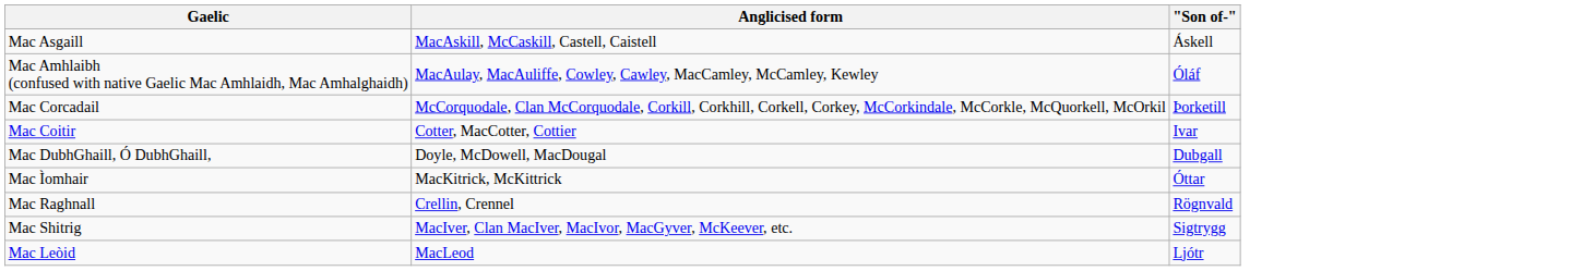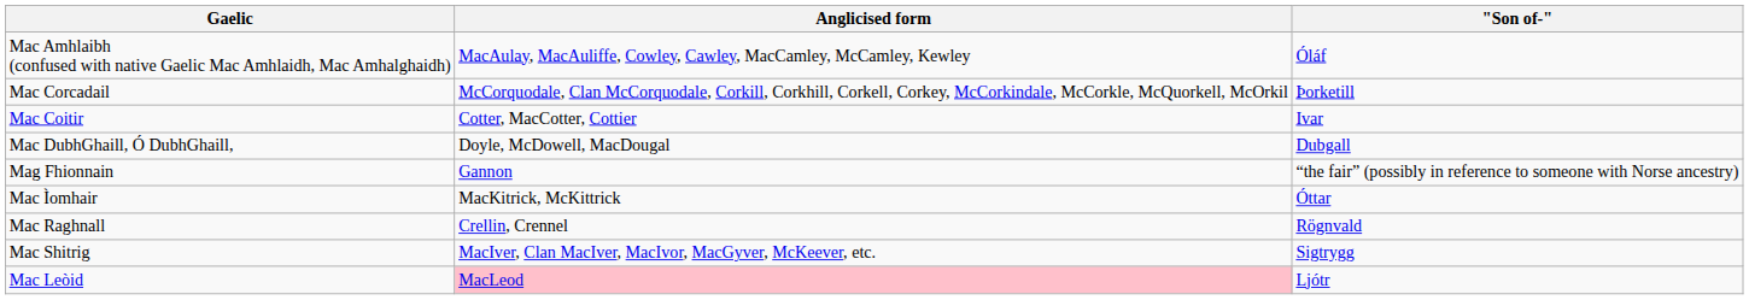- row: Mac Asgaill | MacAskill, McCaskill, Castell, Caistell | Áskell
+ row: Mag Fhionnain | Gannon | “the fair” (possibly in reference to someone with Norse ancestry)
Mac Leòid | Anglicised form: no background -> pink background
